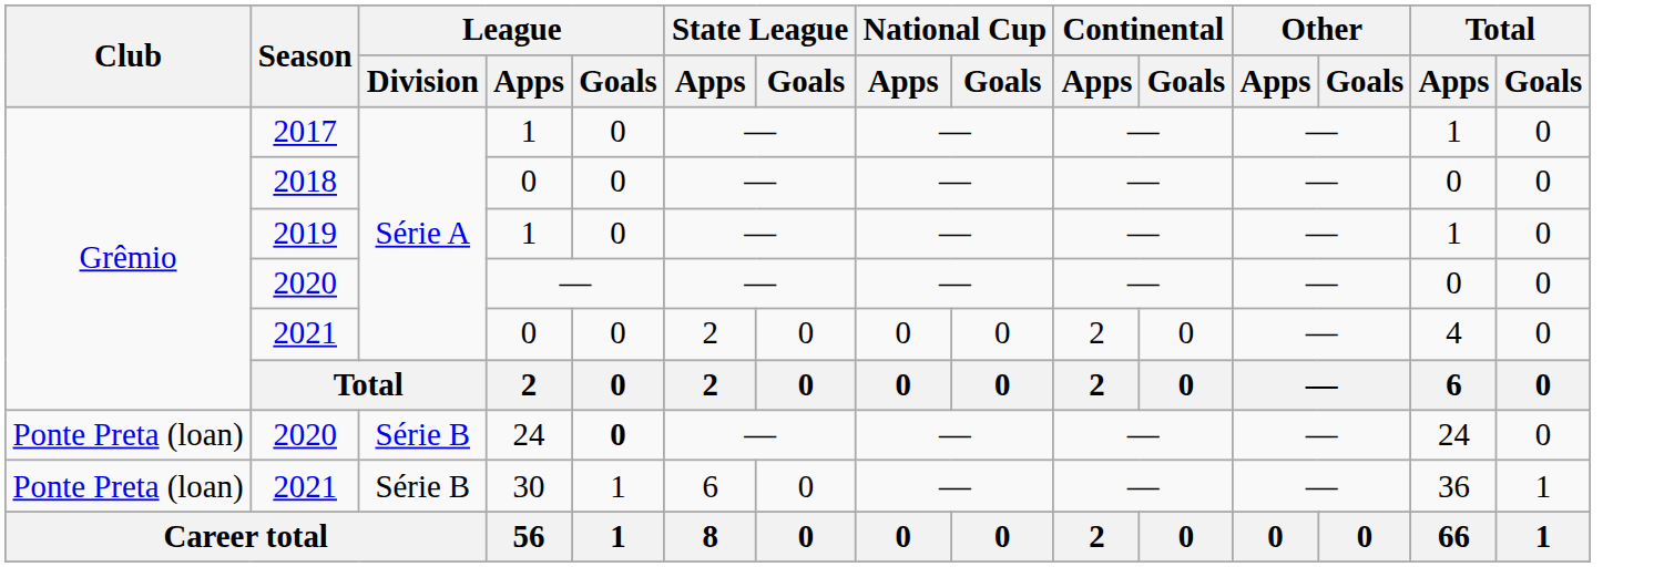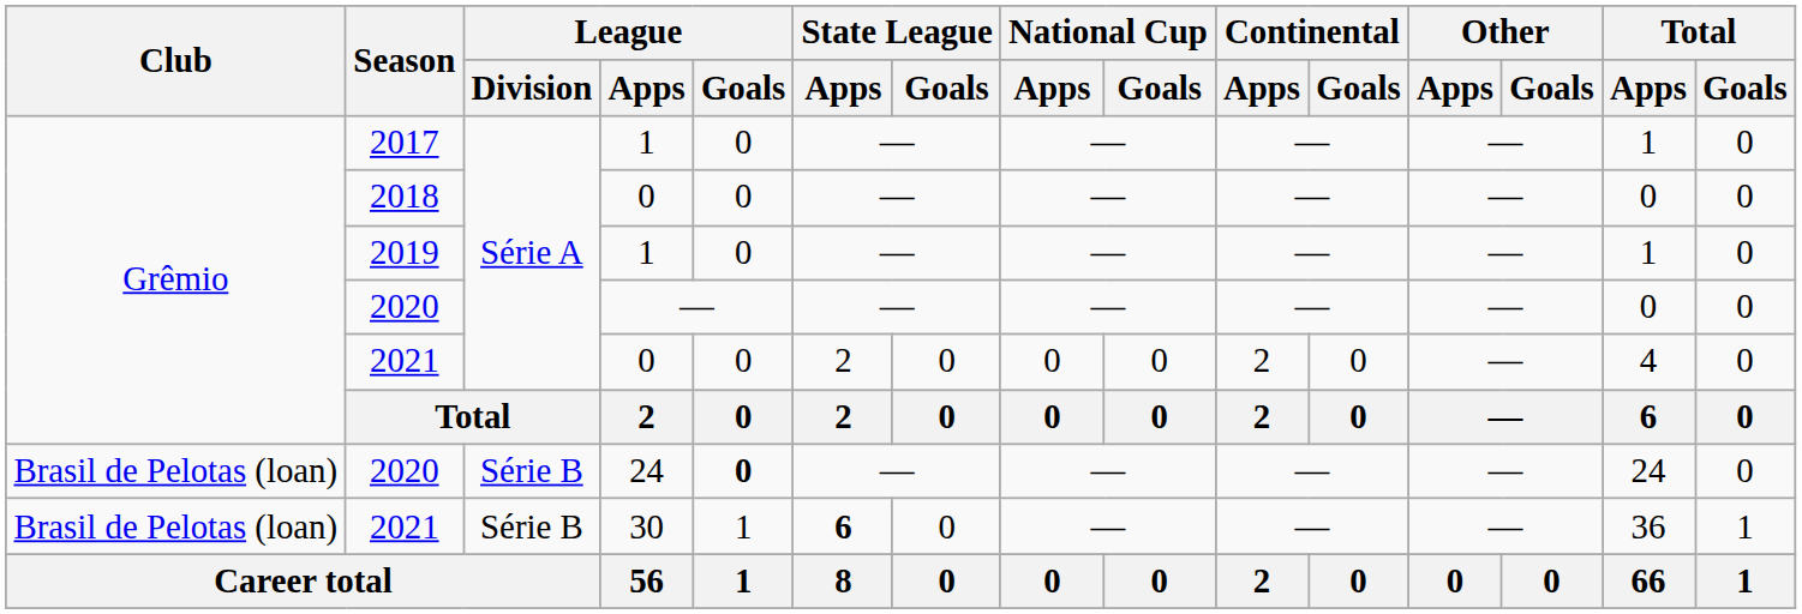2020 / 24 | Club: Ponte Preta (loan) -> Brasil de Pelotas (loan)
2021 / 30 | Club: Ponte Preta (loan) -> Brasil de Pelotas (loan)
2021 / 30 | State League / Apps: normal -> bold
